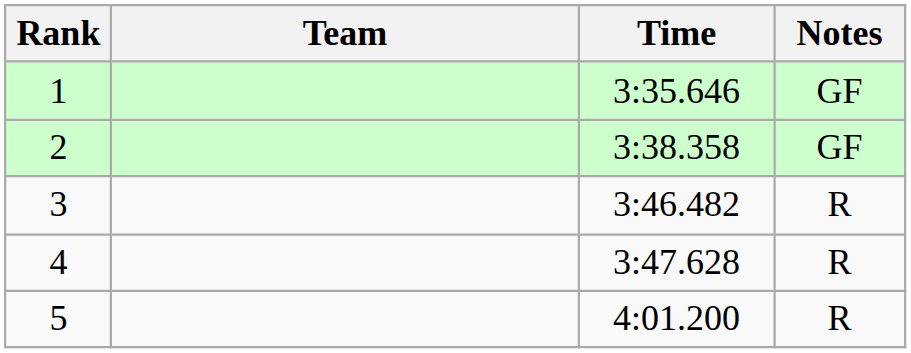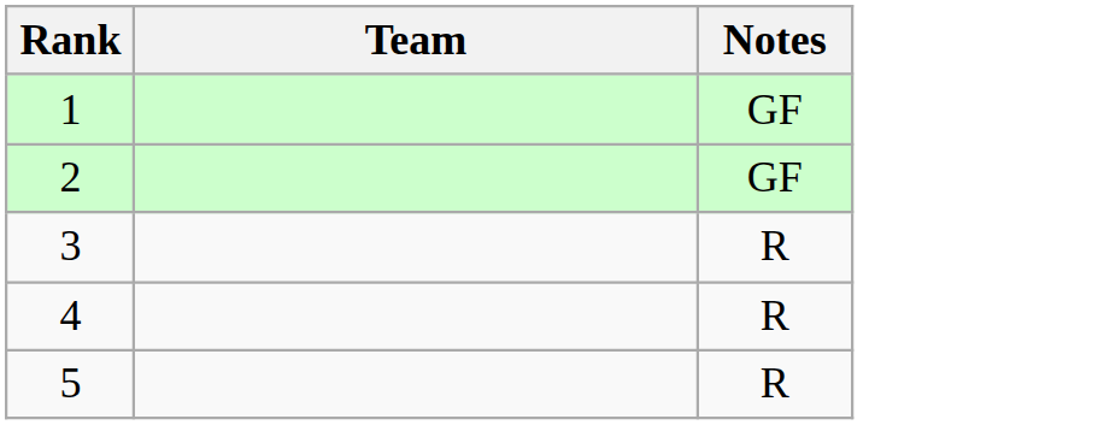- column: Time | 3:35.646 | 3:38.358 | 3:46.482 | 3:47.628 | 4:01.200
